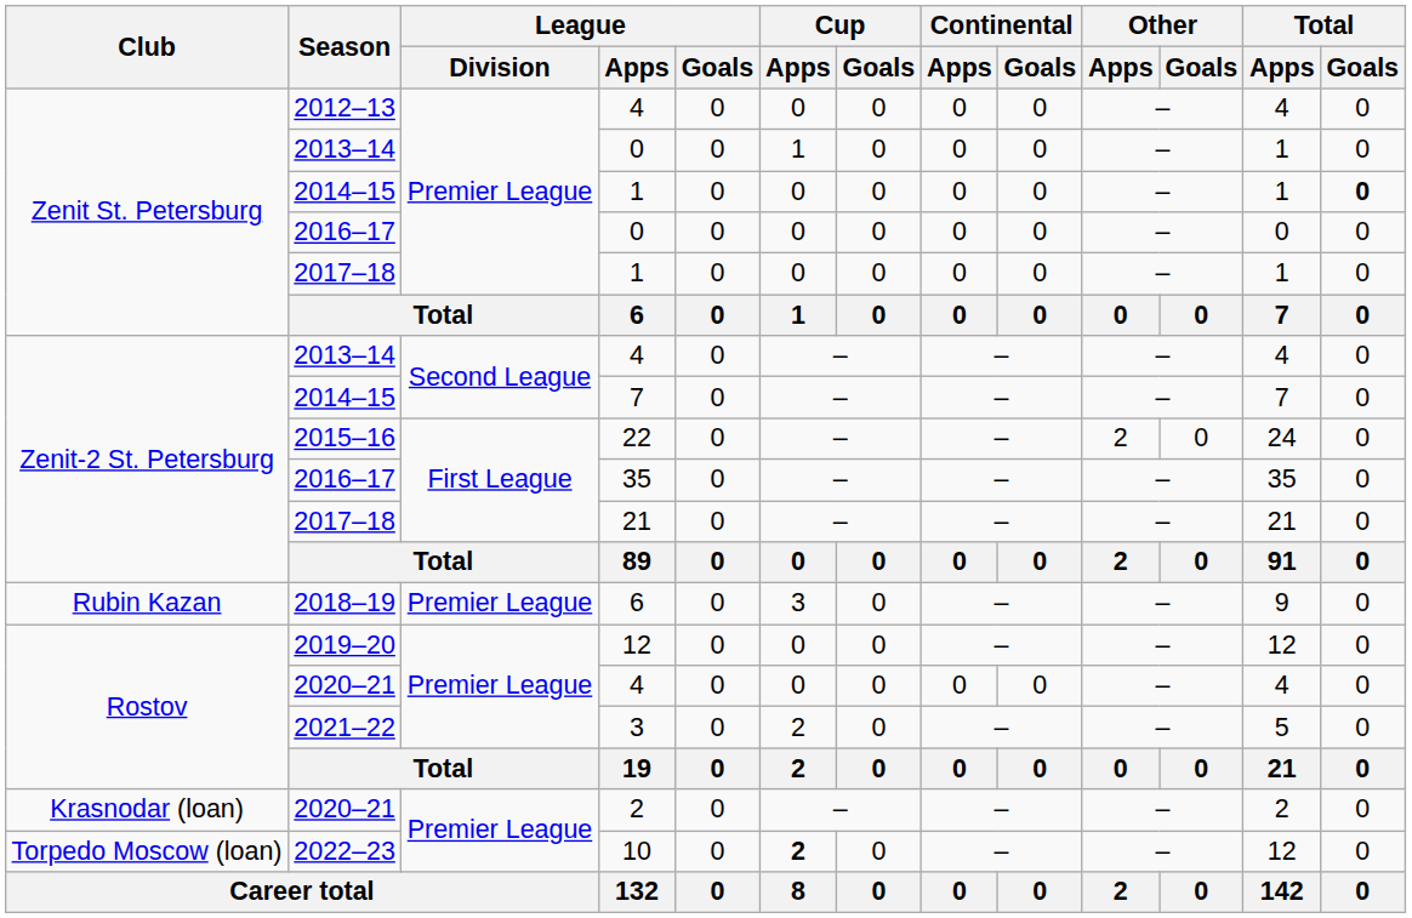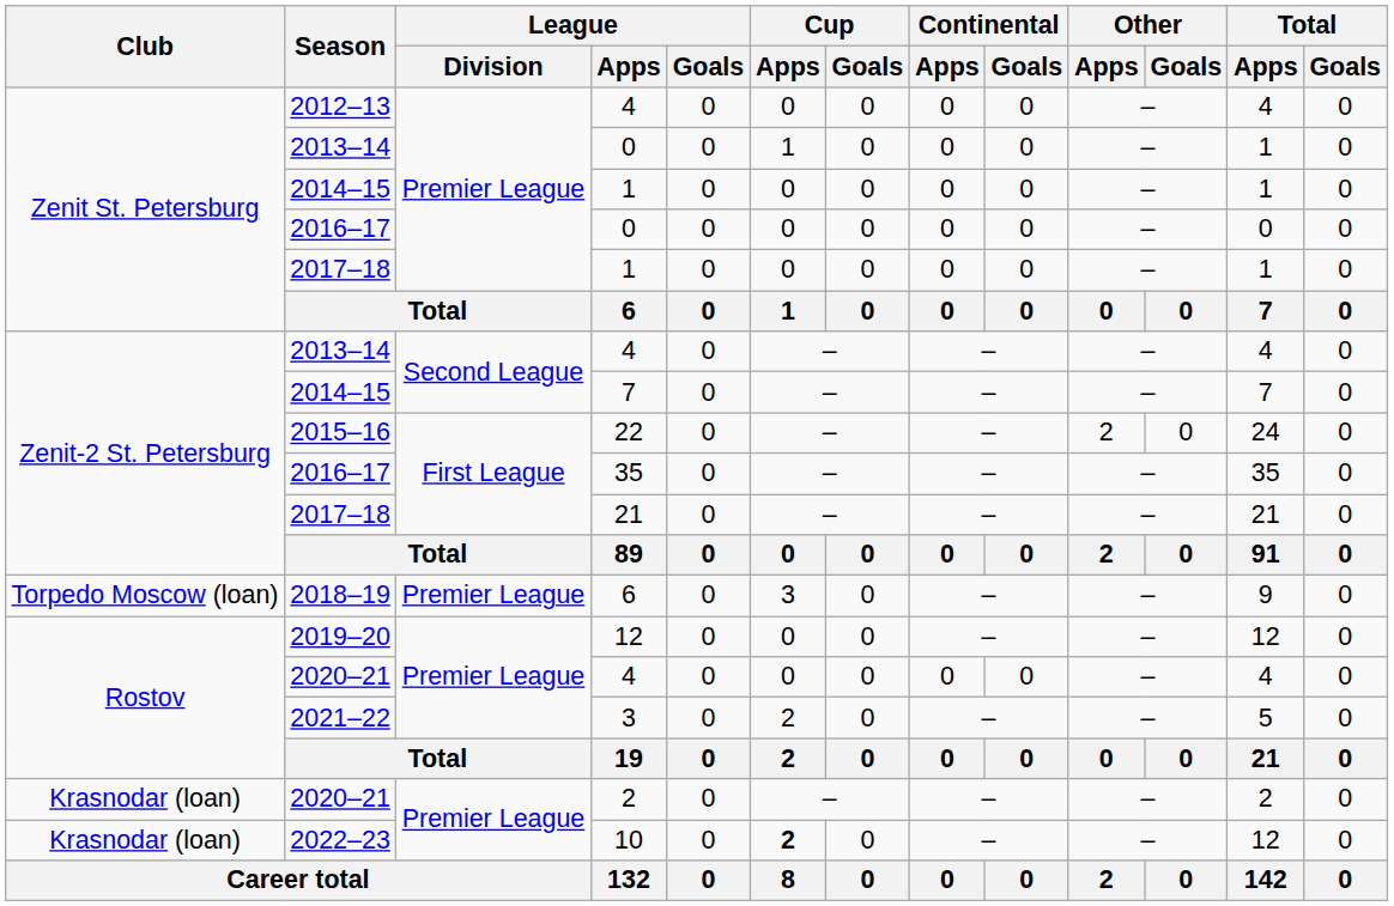2014–15 / 1 | Total / Goals: bold -> normal
2018–19 / 6 | Club: Rubin Kazan -> Torpedo Moscow (loan)
10 | Club: Torpedo Moscow (loan) -> Krasnodar (loan)
